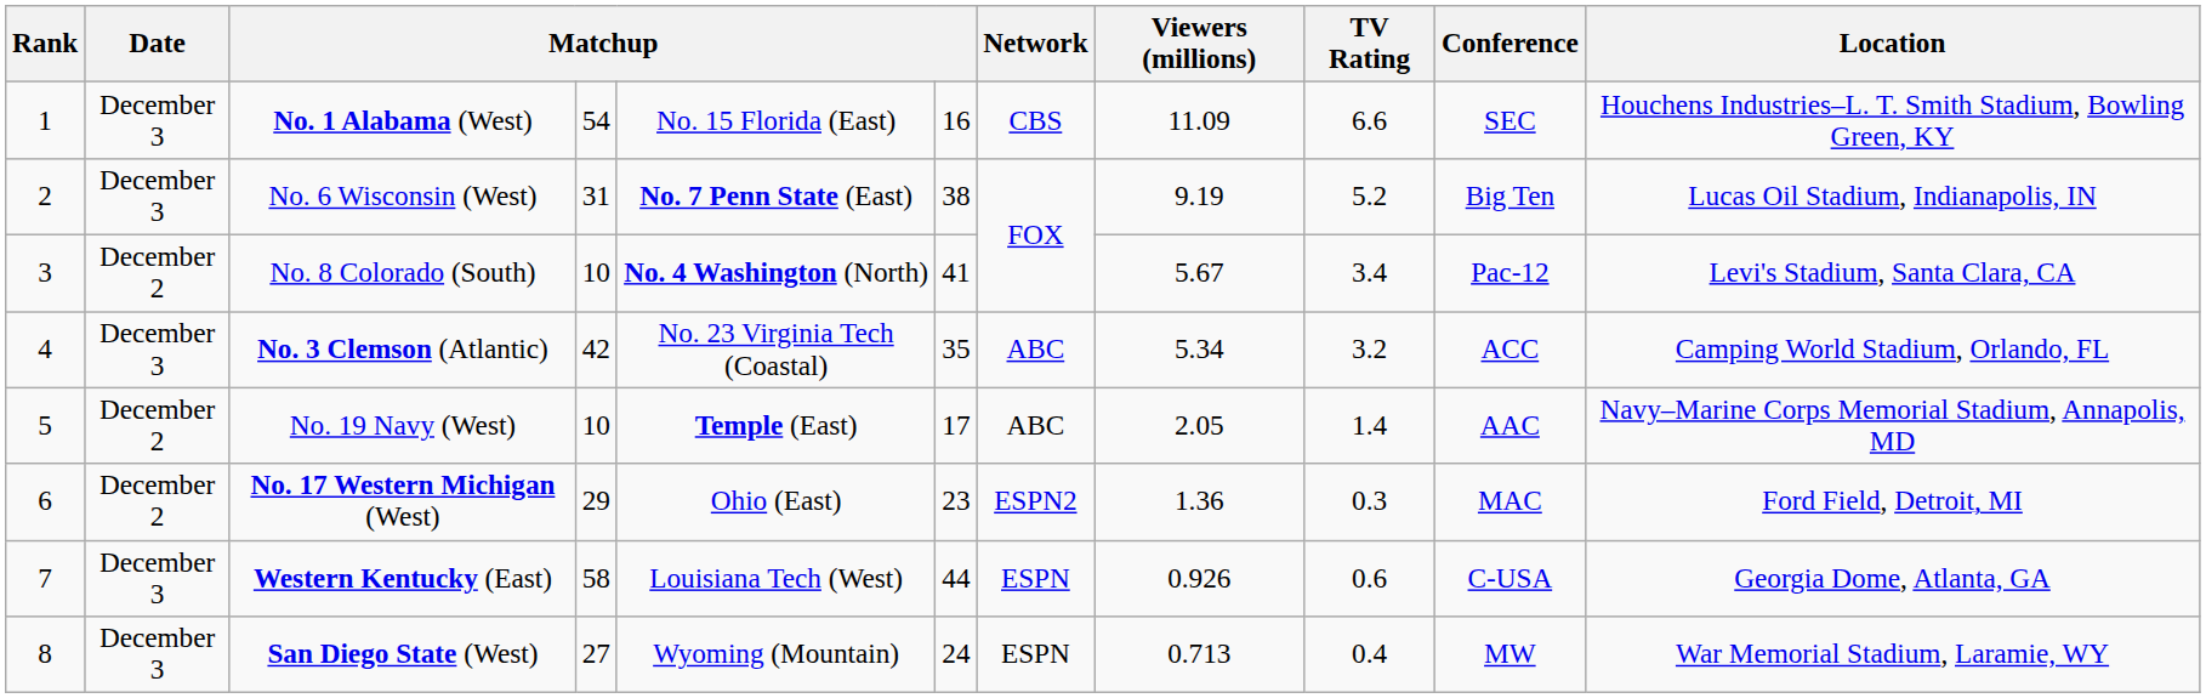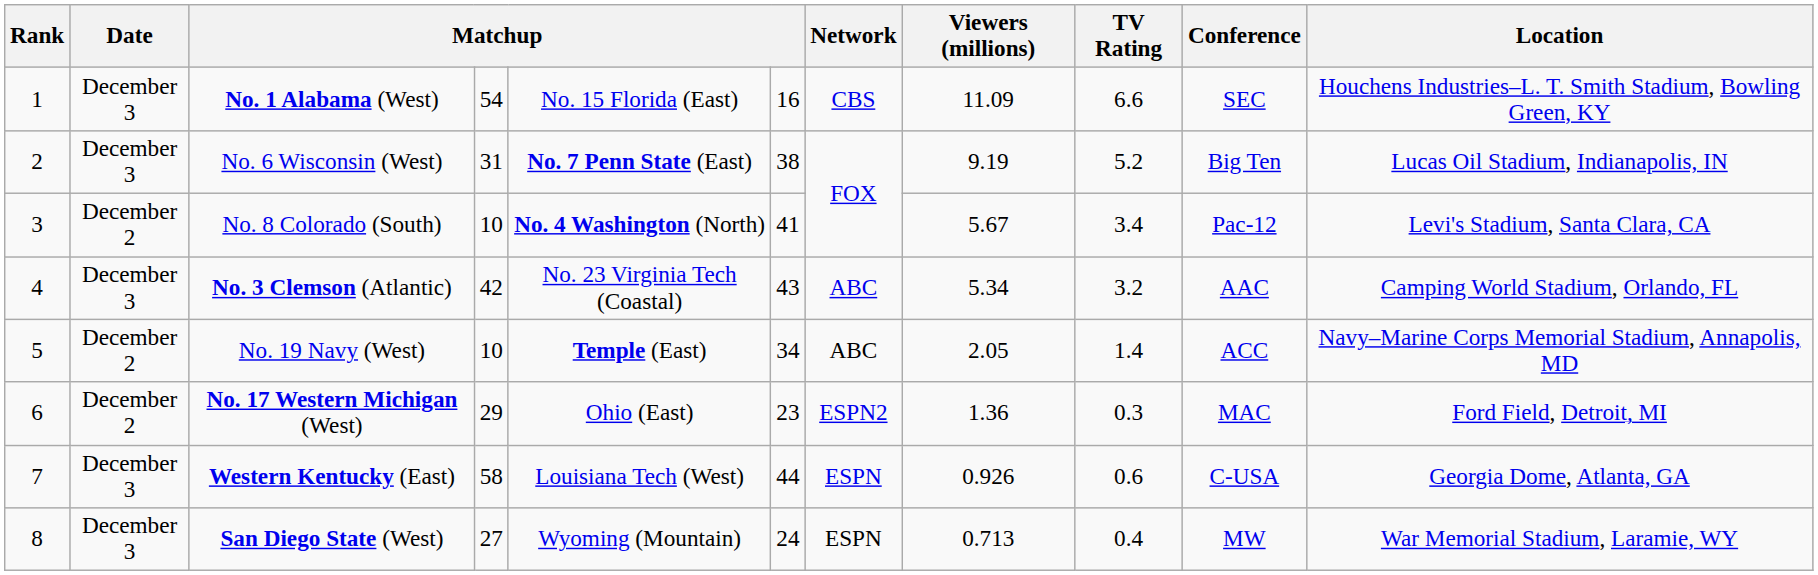No. 3 Clemson (Atlantic) | column 6: 35 -> 43
No. 3 Clemson (Atlantic) | Conference: ACC -> AAC
No. 19 Navy (West) | column 6: 17 -> 34
No. 19 Navy (West) | Conference: AAC -> ACC
